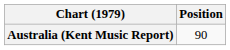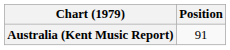Australia (Kent Music Report) | Position: 90 -> 91
